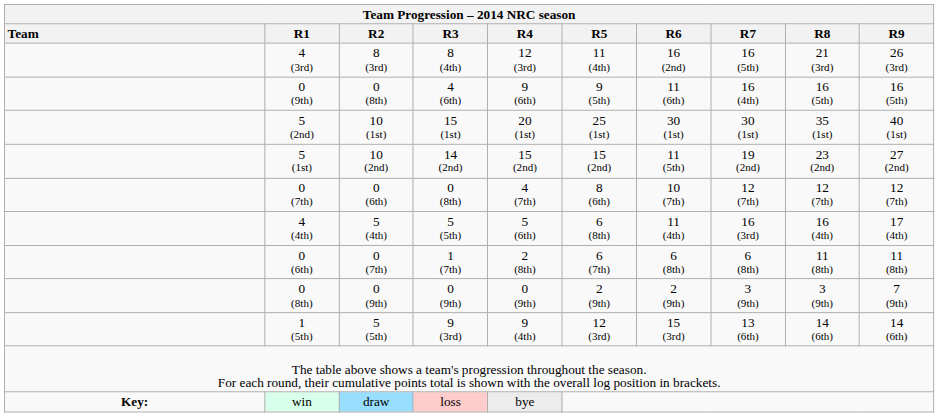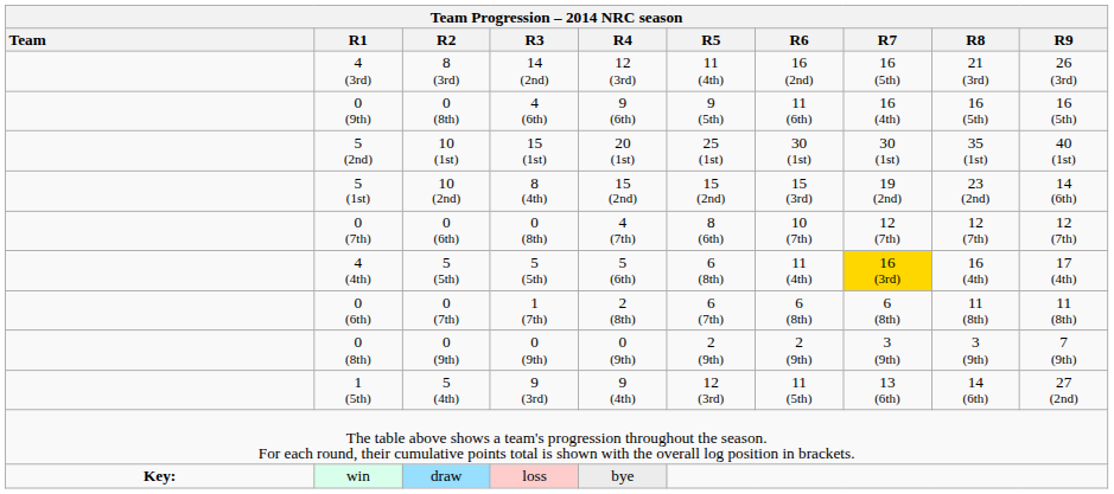4 (3rd) | R3: 8 (4th) -> 14 (2nd)
5 (1st) | R3: 14 (2nd) -> 8 (4th)
5 (1st) | R6: 11 (5th) -> 15 (3rd)
5 (1st) | R9: 27 (2nd) -> 14 (6th)
4 (4th) | R2: 5 (4th) -> 5 (5th)
4 (4th) | R7: no background -> gold background
1 (5th) | R2: 5 (5th) -> 5 (4th)
1 (5th) | R6: 15 (3rd) -> 11 (5th)
1 (5th) | R9: 14 (6th) -> 27 (2nd)
